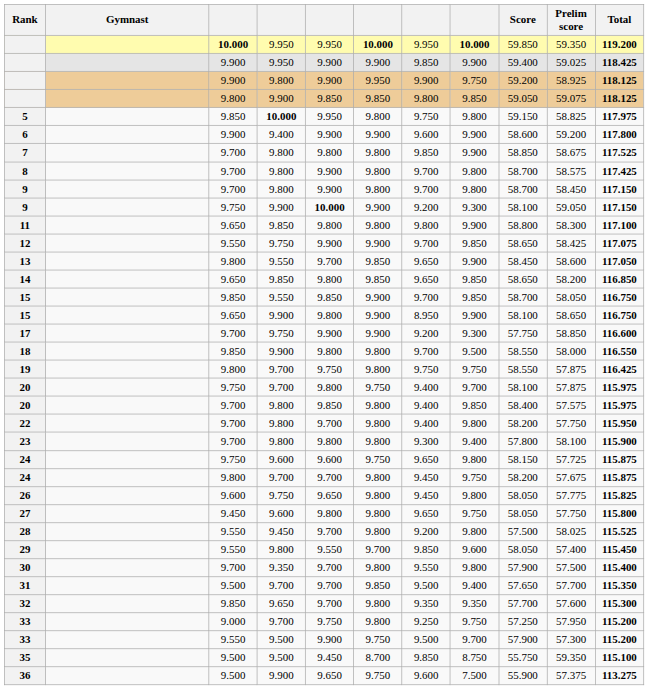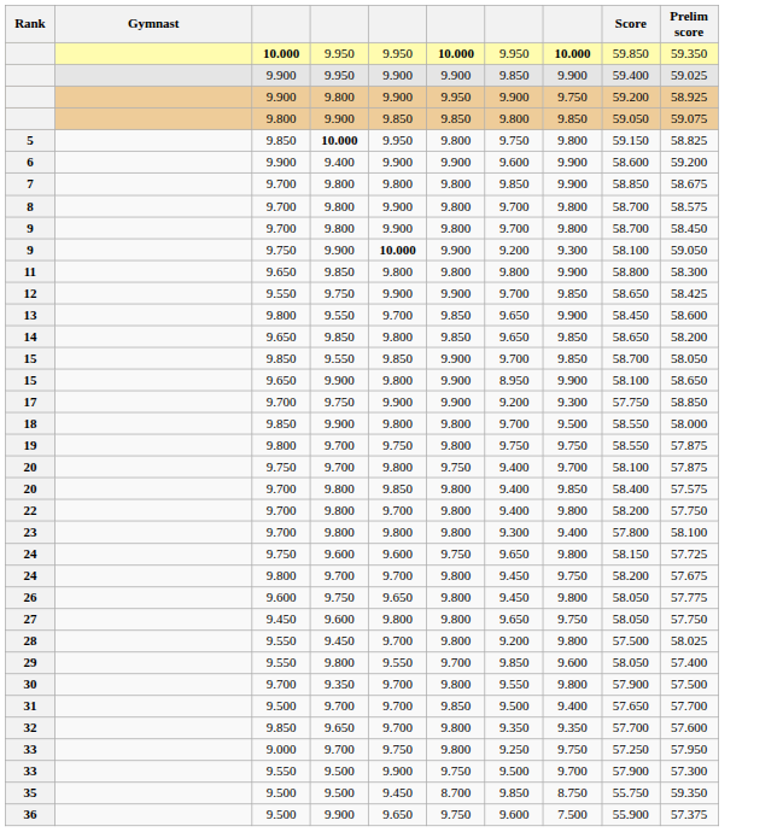- column: Total | 119.200 | 118.425 | 118.125 | 118.125 | 117.975 | 117.800 | 117.525 | 117.425 | 117.150 | 117.150 | 117.100 | 117.075 | 117.050 | 116.850 | 116.750 | 116.750 | 116.600 | 116.550 | 116.425 | 115.975 | 115.975 | 115.950 | 115.900 | 115.875 | 115.875 | 115.825 | 115.800 | 115.525 | 115.450 | 115.400 | 115.350 | 115.300 | 115.200 | 115.200 | 115.100 | 113.275
